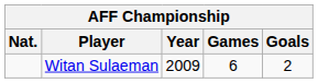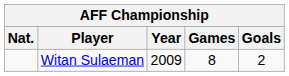Witan Sulaeman | Games: 6 -> 8
